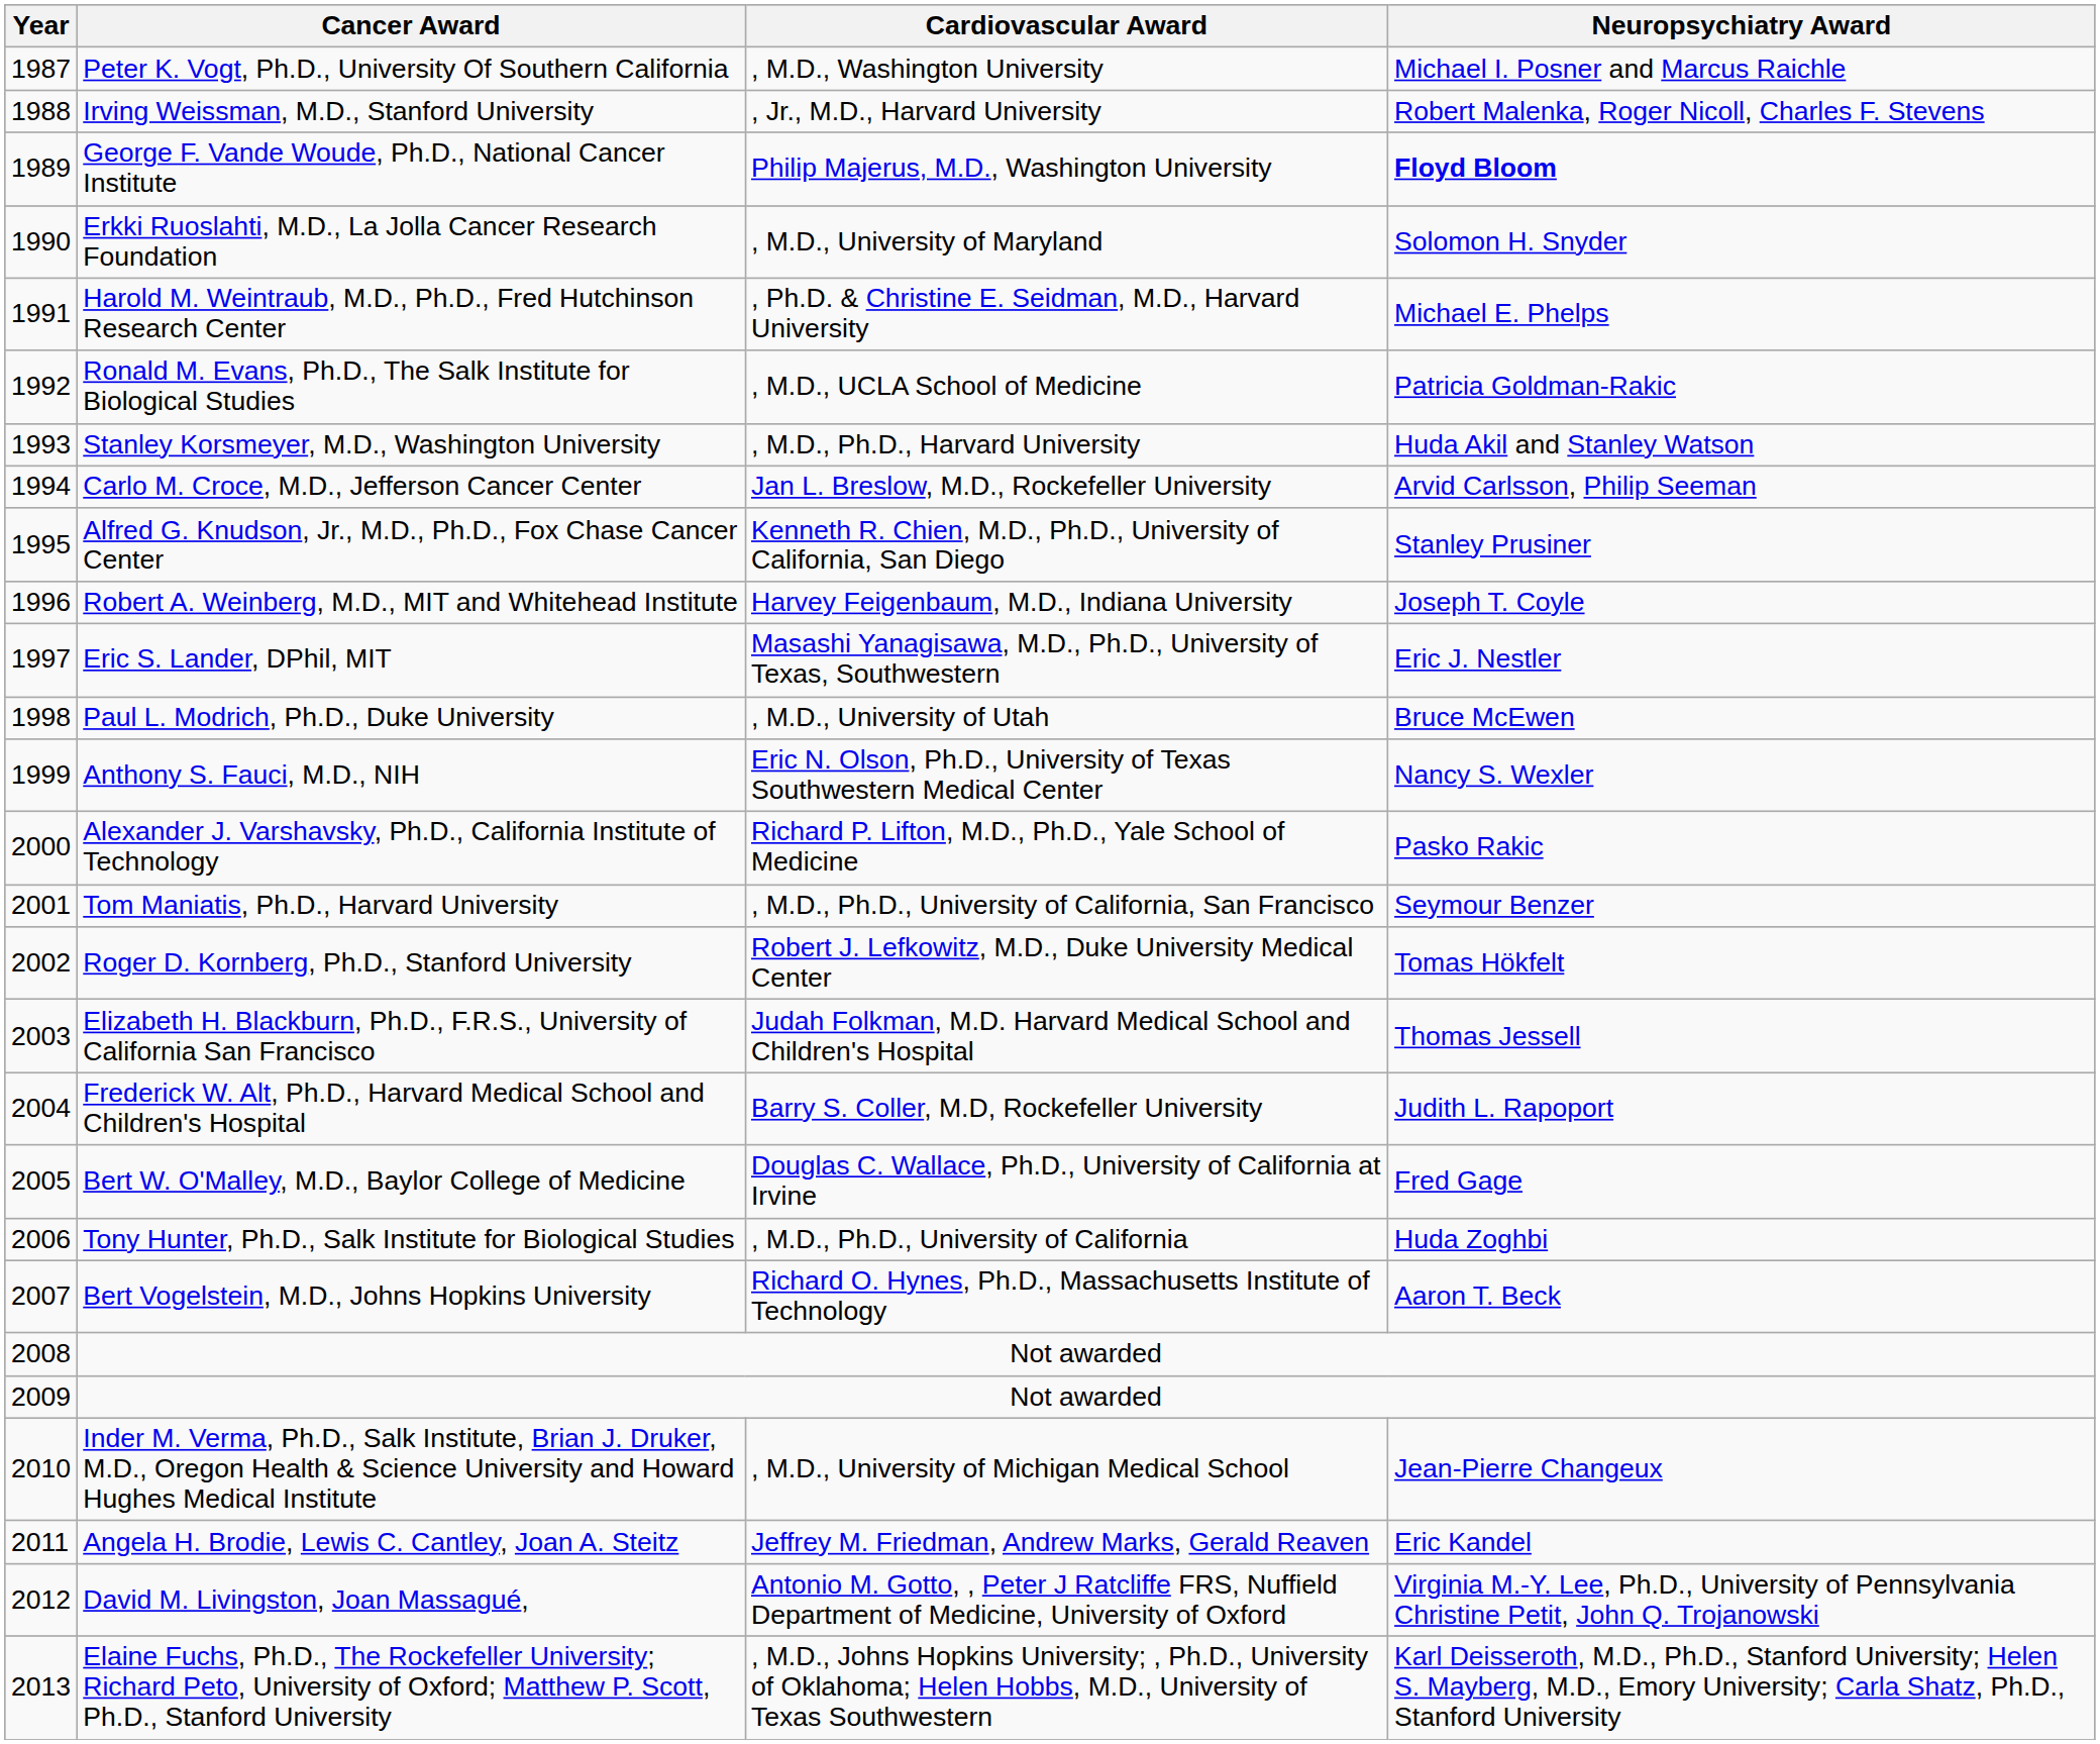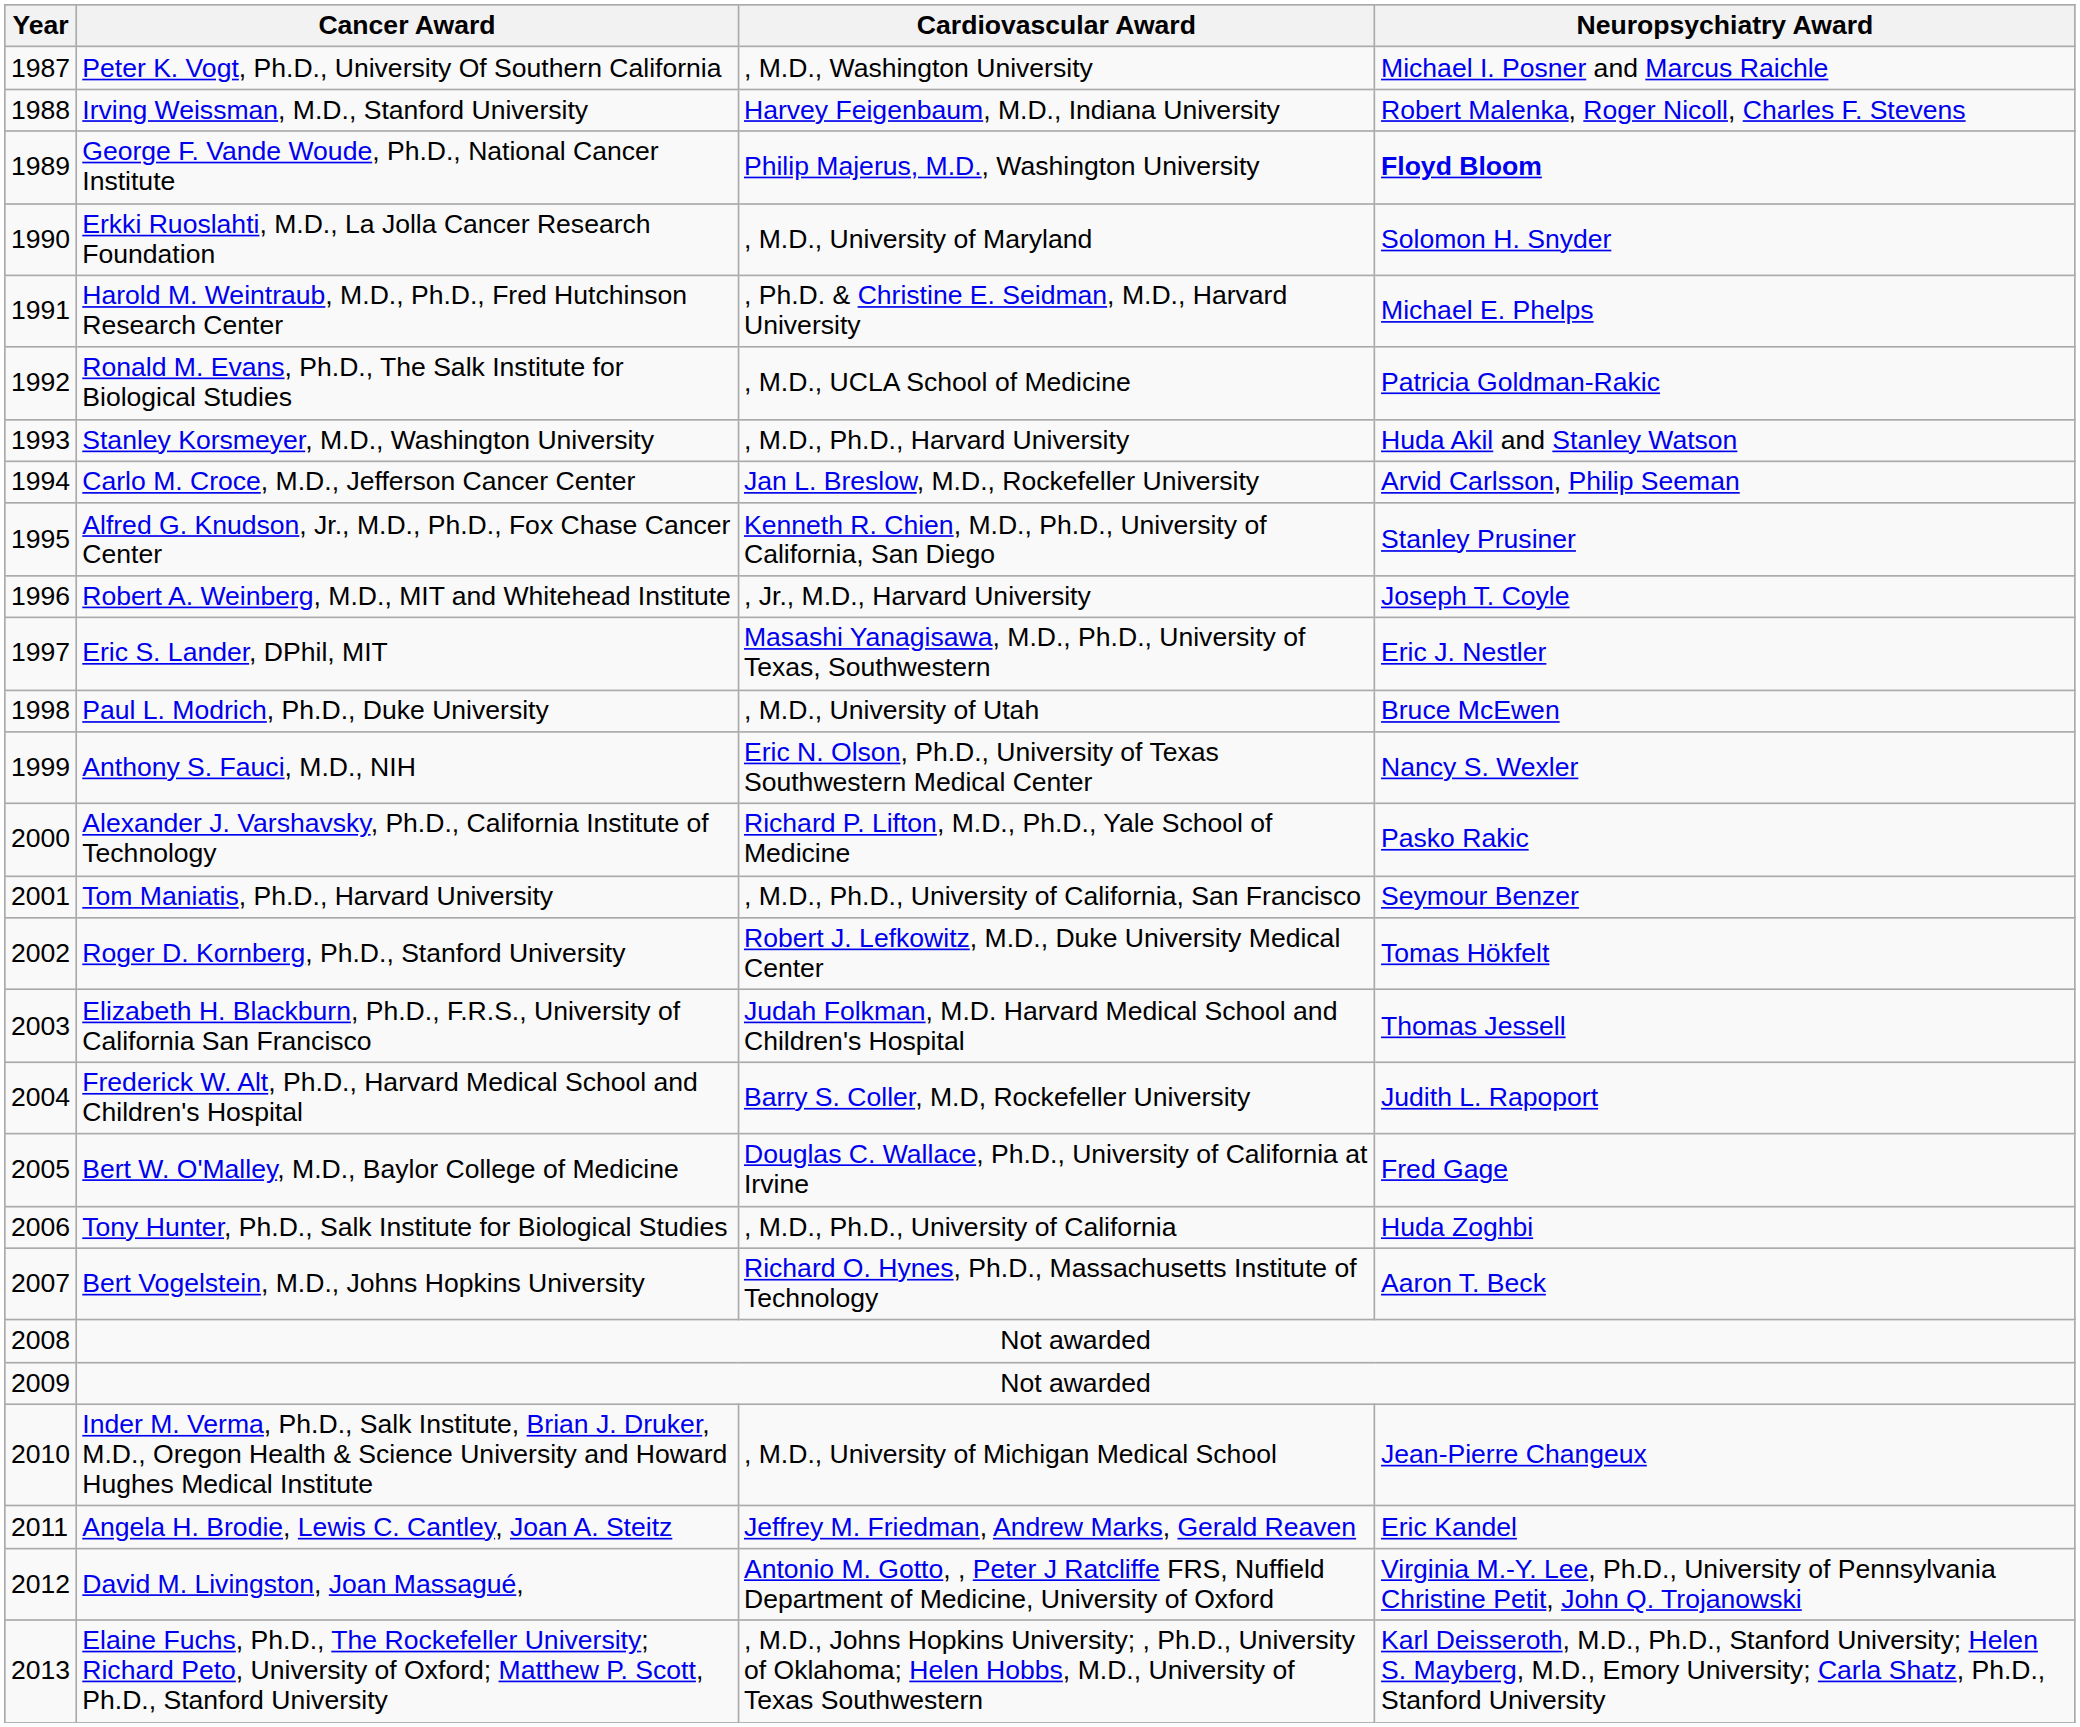Irving Weissman, M.D., Stanford University | Cardiovascular Award: , Jr., M.D., Harvard University -> Harvey Feigenbaum, M.D., Indiana University
Robert A. Weinberg, M.D., MIT and Whitehead Institute | Cardiovascular Award: Harvey Feigenbaum, M.D., Indiana University -> , Jr., M.D., Harvard University
